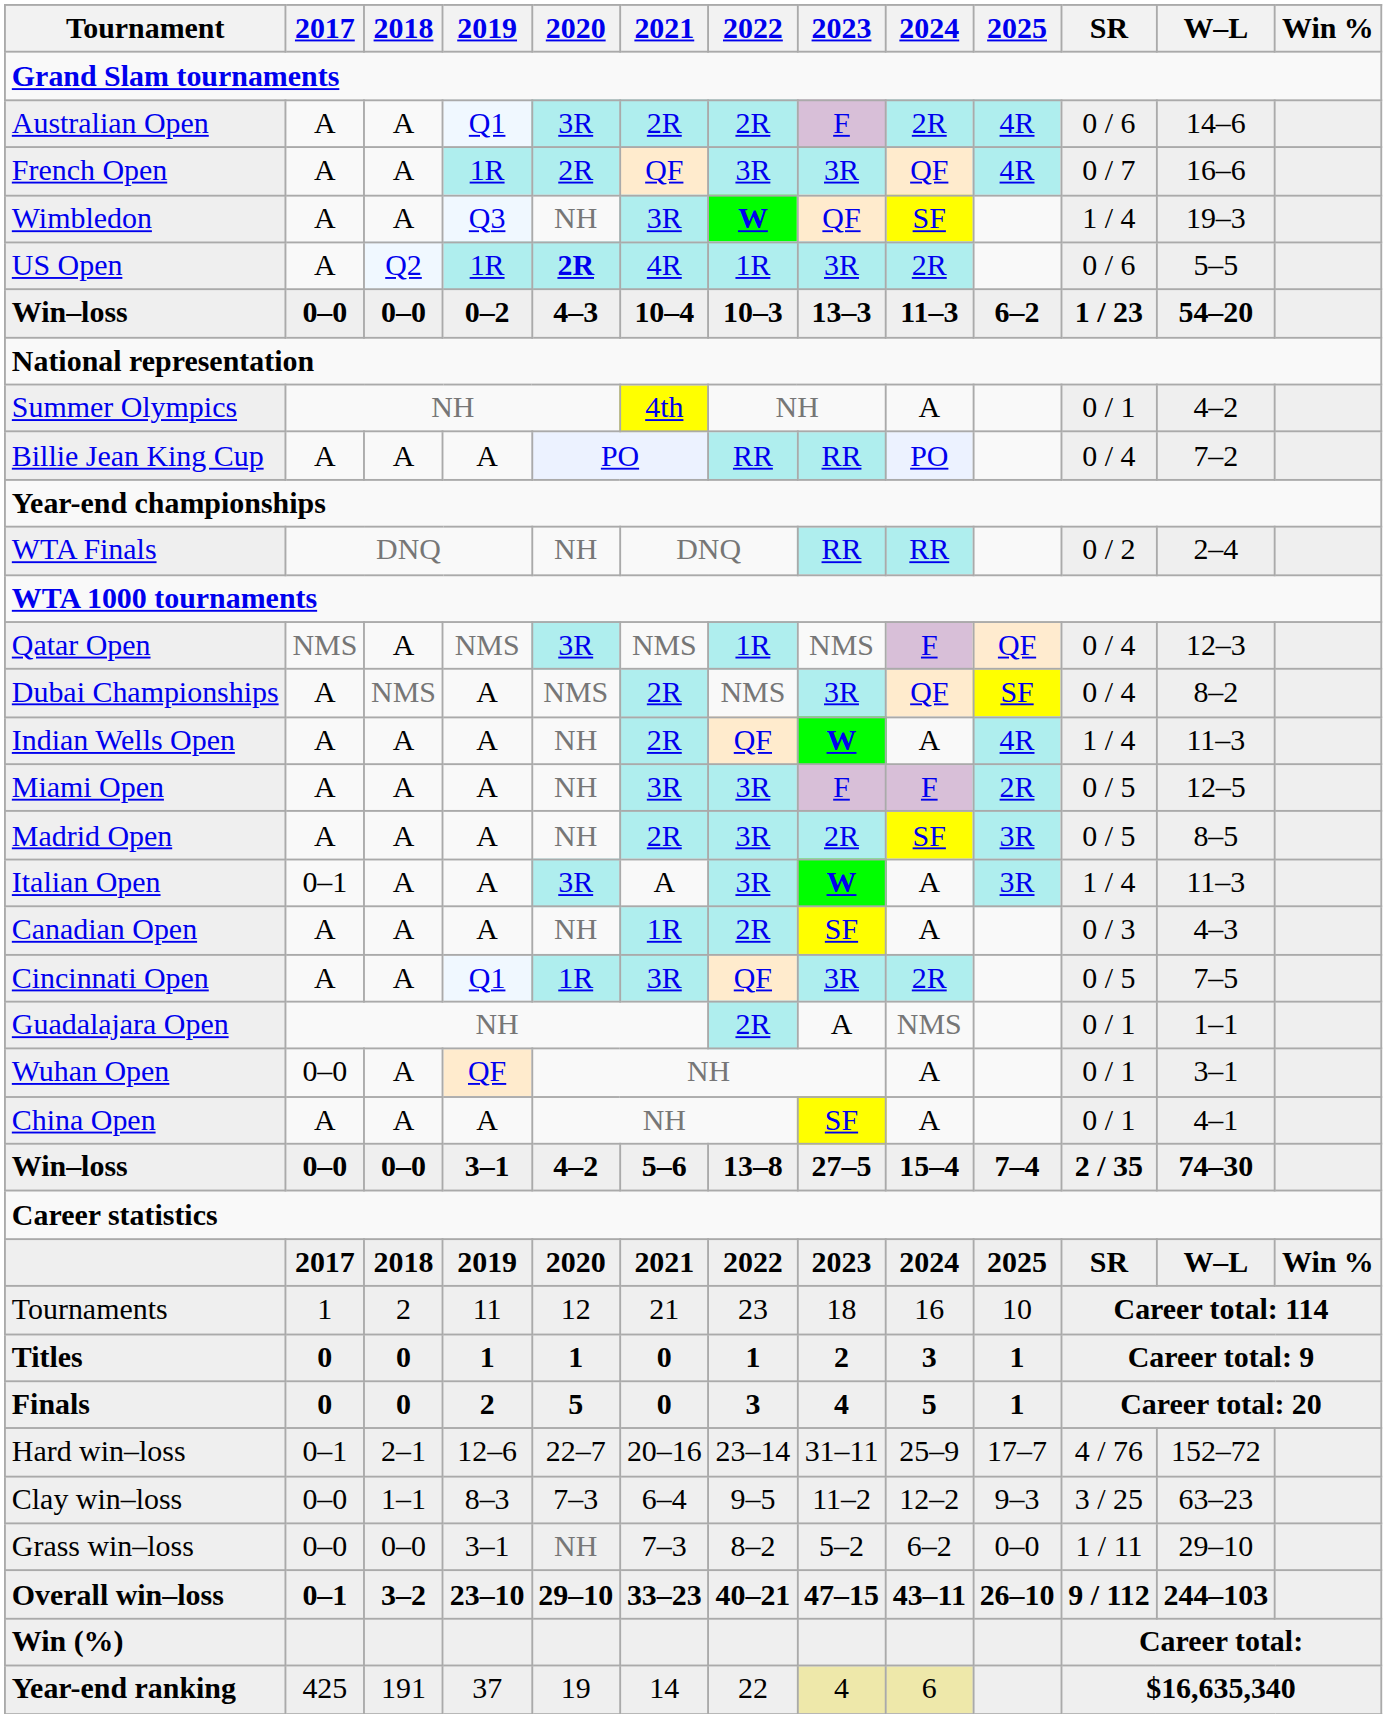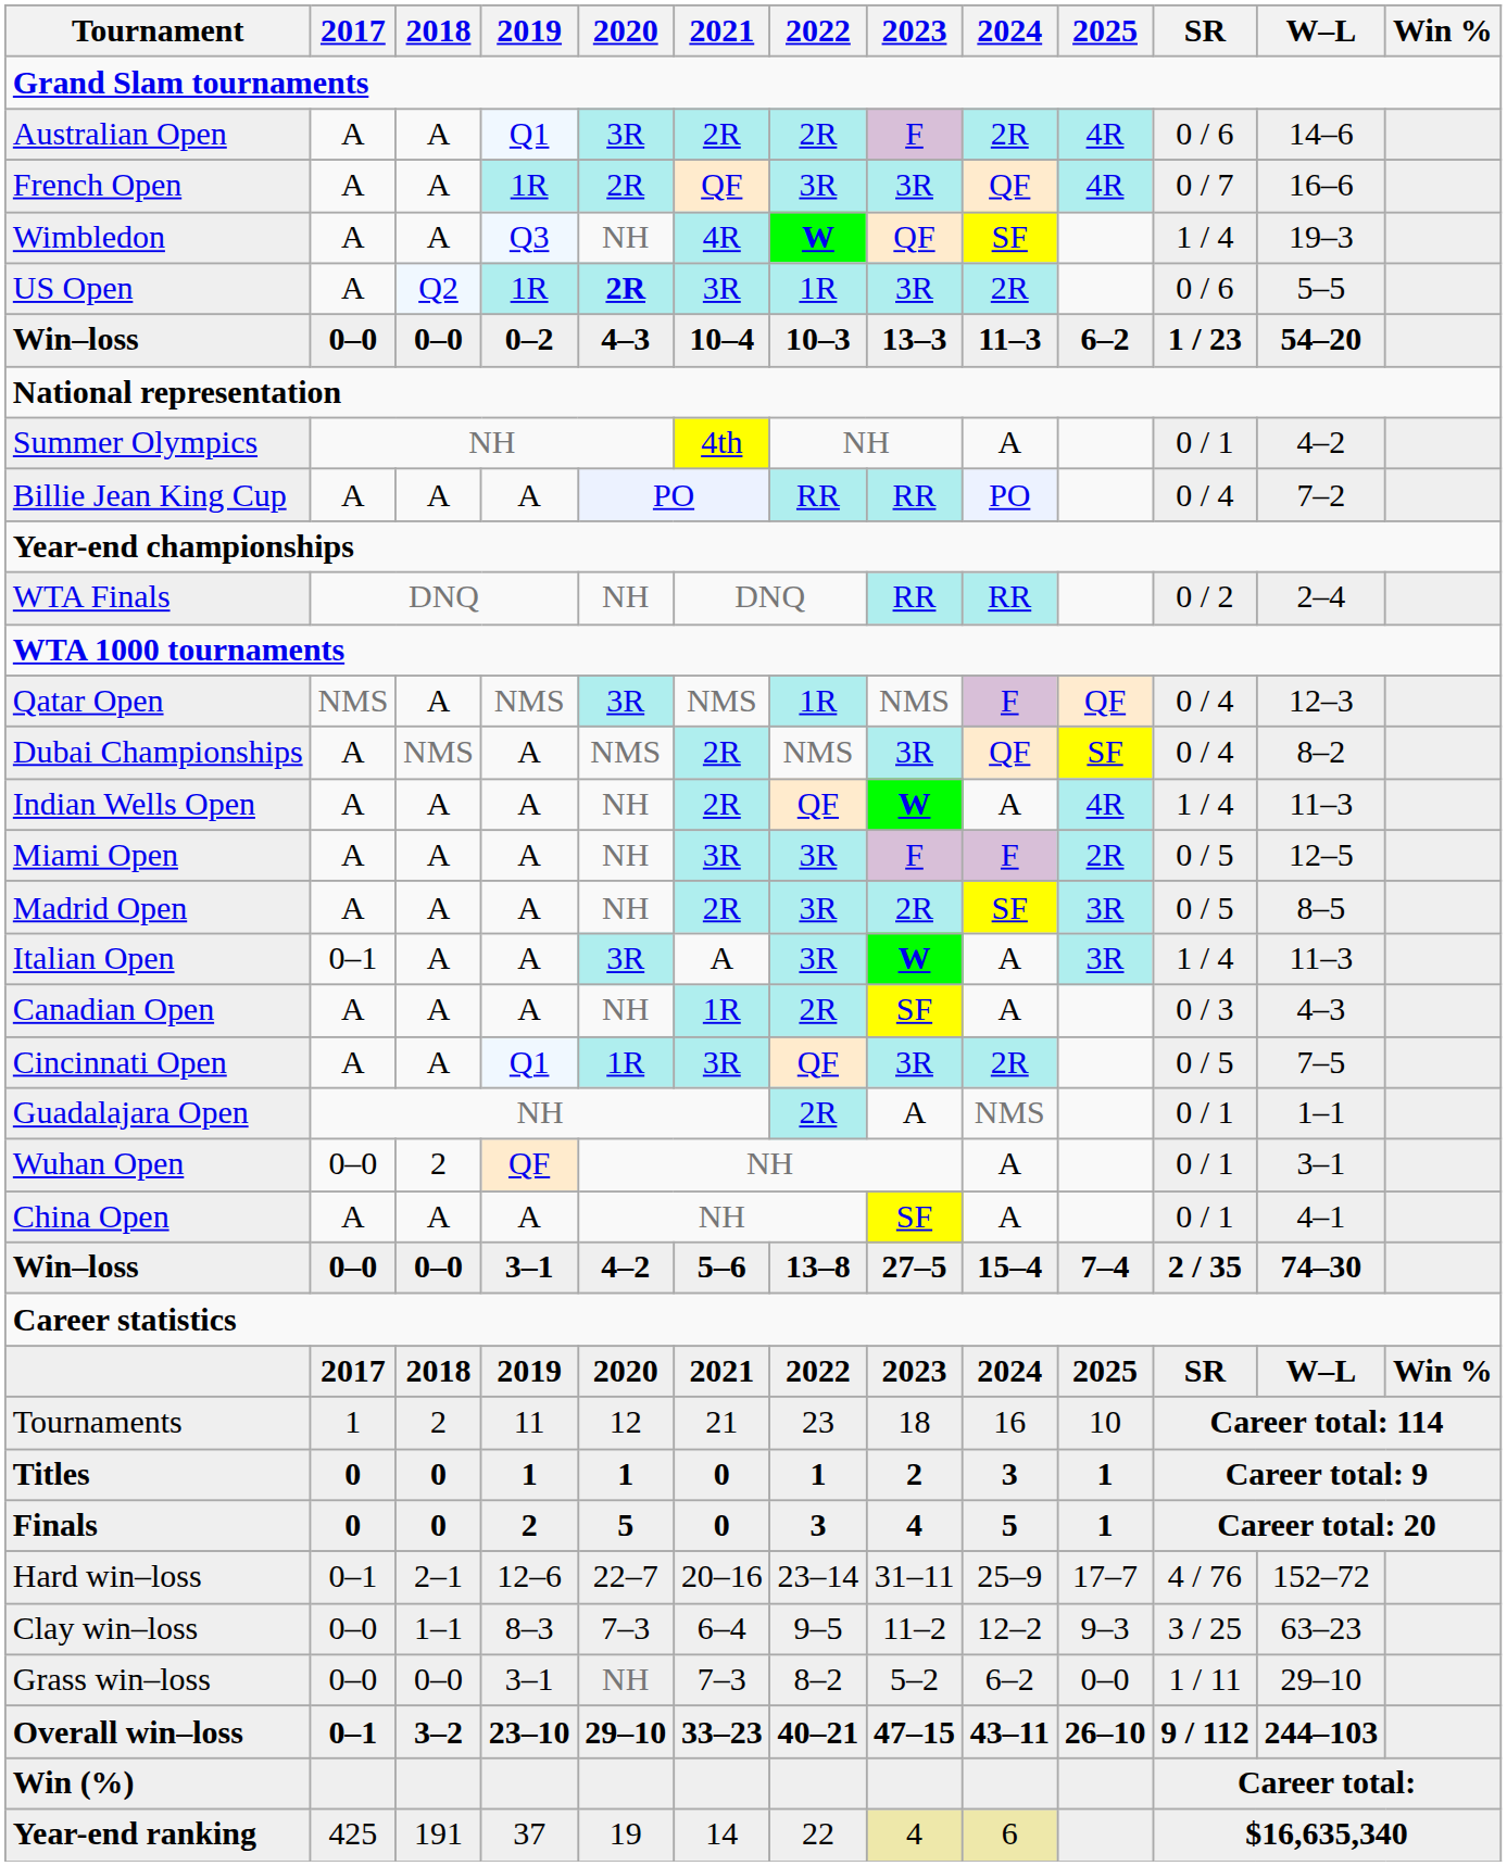Wimbledon | 2021: 3R -> 4R
US Open | 2021: 4R -> 3R
Wuhan Open | 2018: A -> 2
